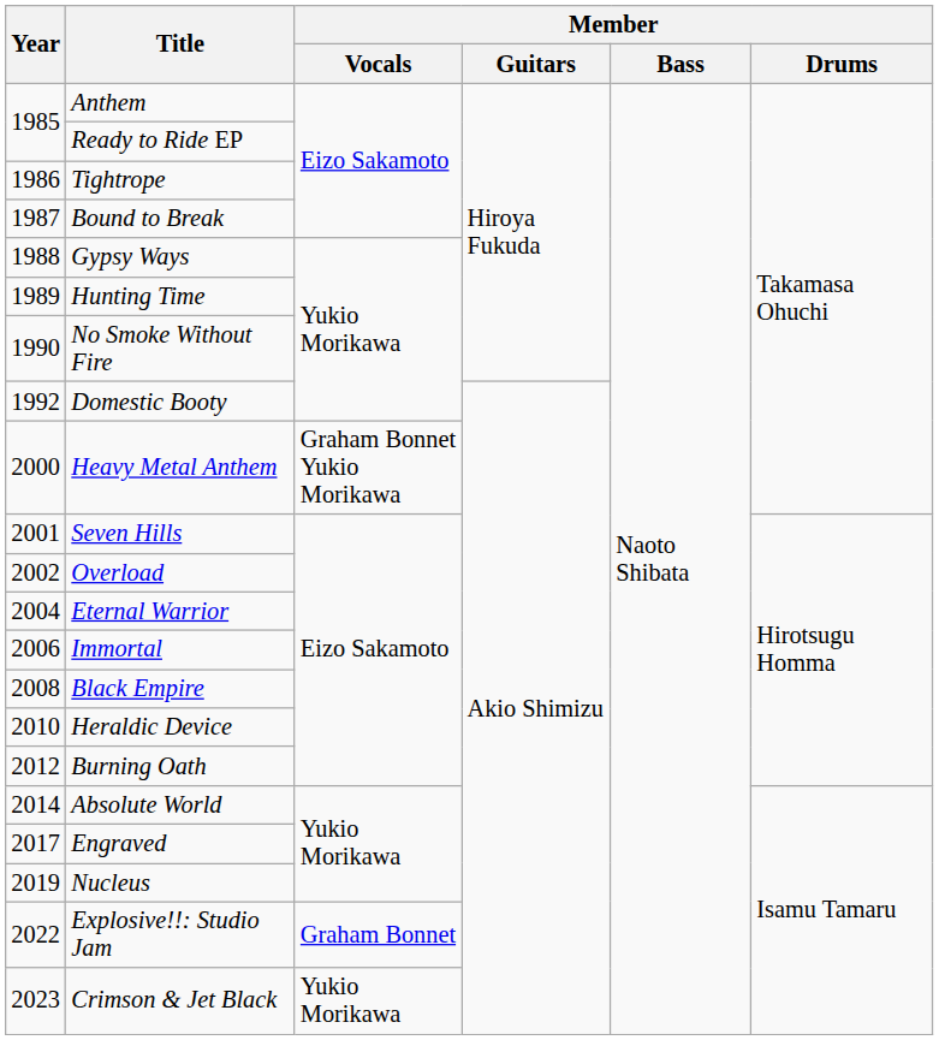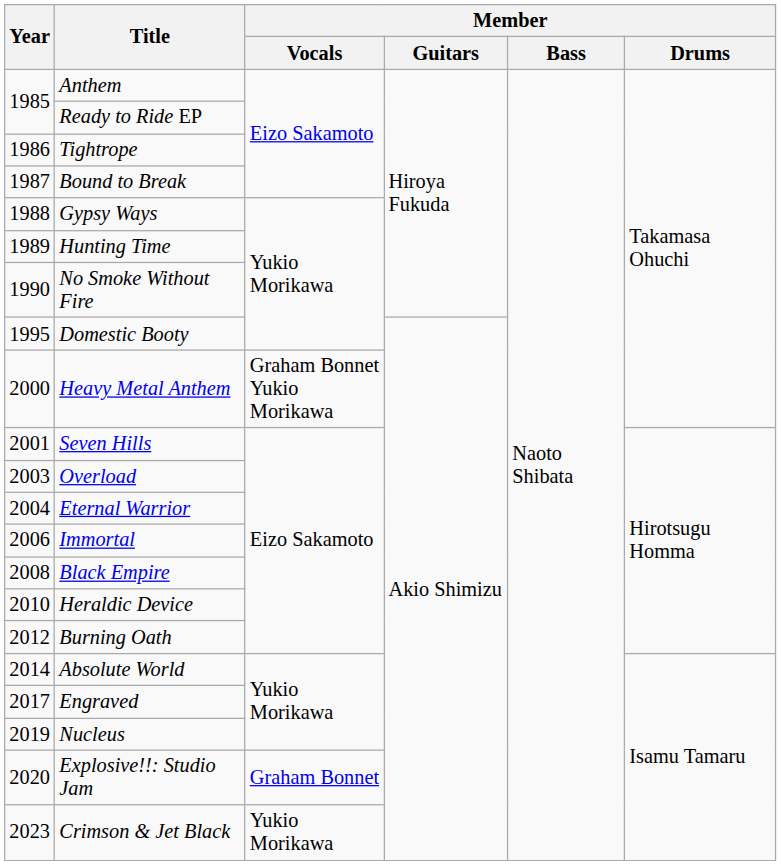Domestic Booty | Year: 1992 -> 1995
Overload | Year: 2002 -> 2003
Explosive!!: Studio Jam | Year: 2022 -> 2020
